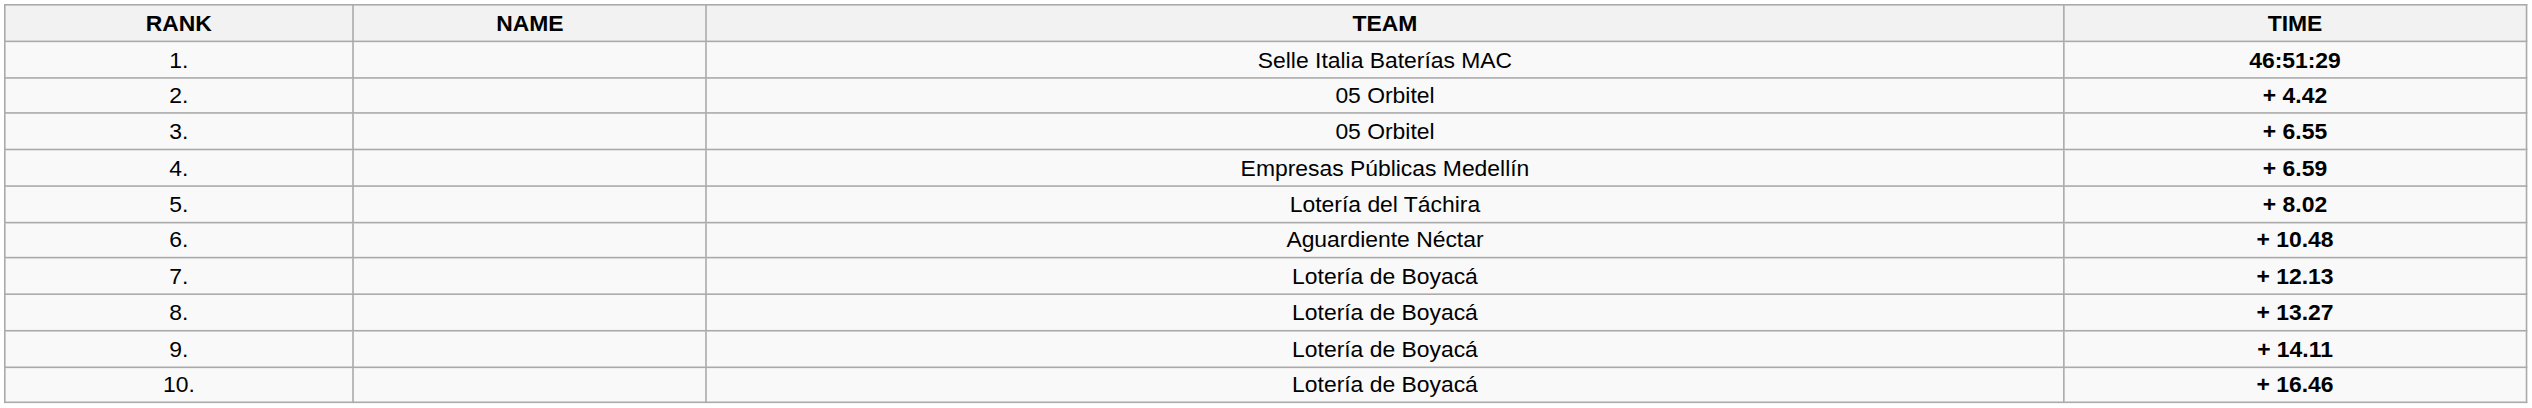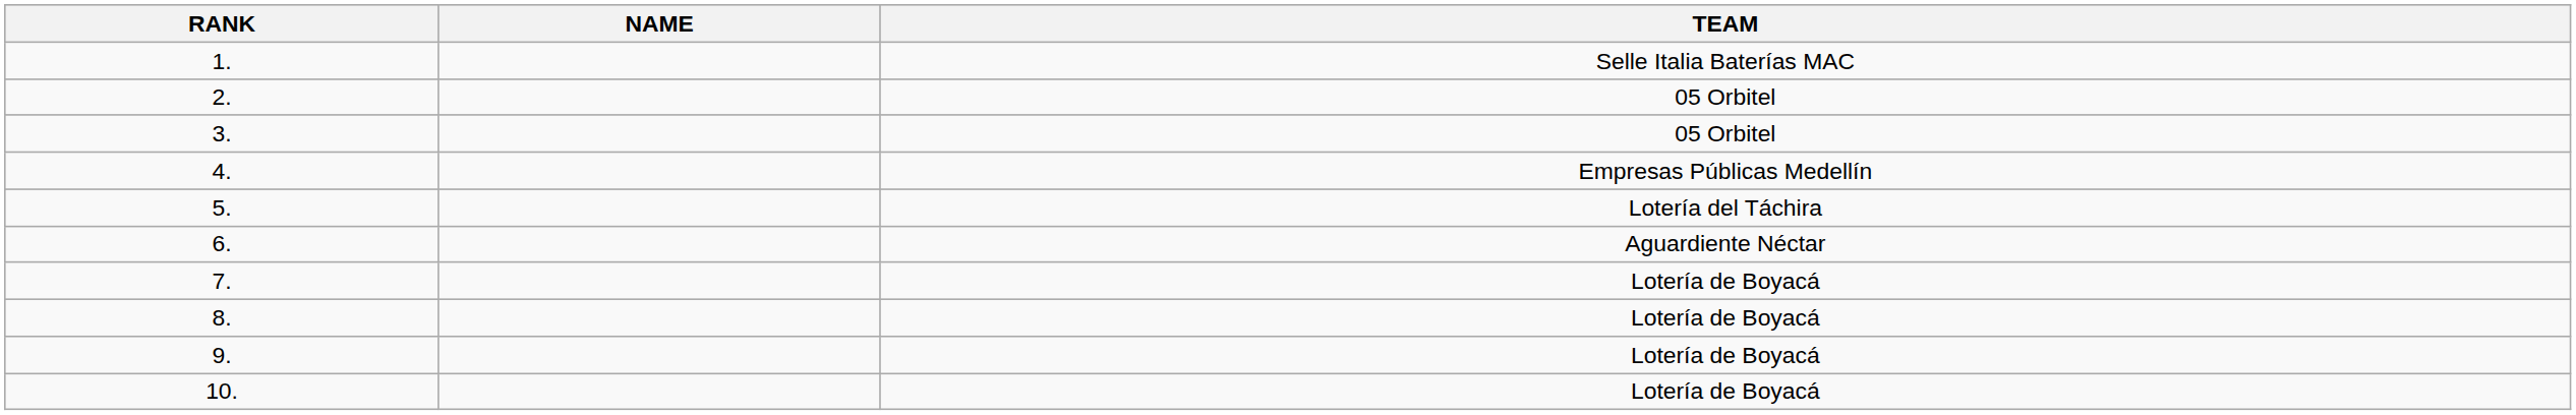- column: TIME | 46:51:29 | + 4.42 | + 6.55 | + 6.59 | + 8.02 | + 10.48 | + 12.13 | + 13.27 | + 14.11 | + 16.46
